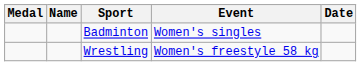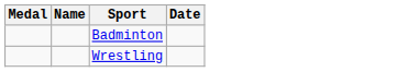- column: Event | Women's singles | Women's freestyle 58 kg
